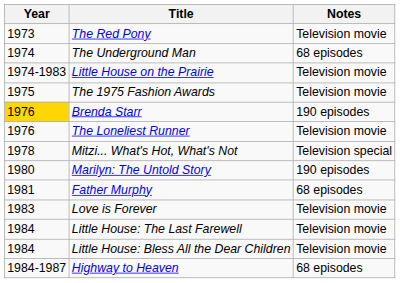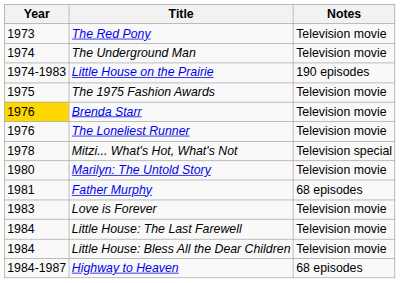The Underground Man | Notes: 68 episodes -> Television movie
Little House on the Prairie | Notes: Television movie -> 190 episodes
Brenda Starr | Notes: 190 episodes -> Television movie
Marilyn: The Untold Story | Notes: 190 episodes -> Television movie
